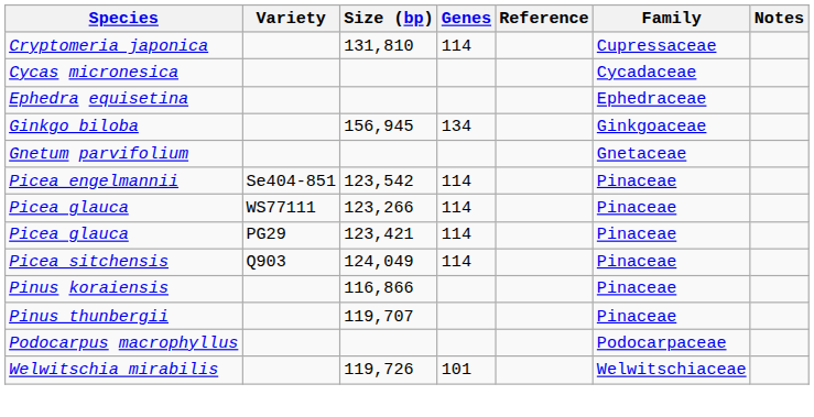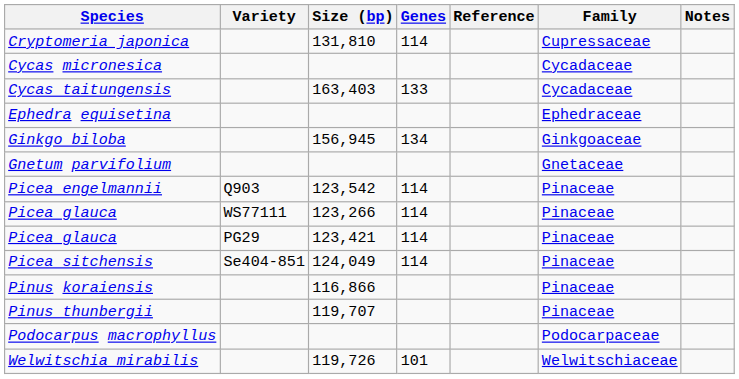+ row: Cycas taitungensis | 163,403 | 133 | Cycadaceae
Picea engelmannii | Variety: Se404-851 -> Q903
Picea sitchensis | Variety: Q903 -> Se404-851
